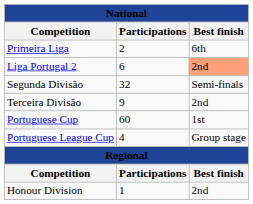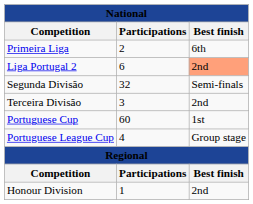Terceira Divisão | Participations: 9 -> 3
